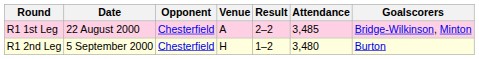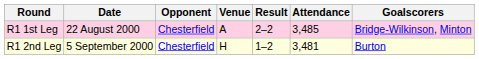R1 2nd Leg | Attendance: 3,480 -> 3,481
